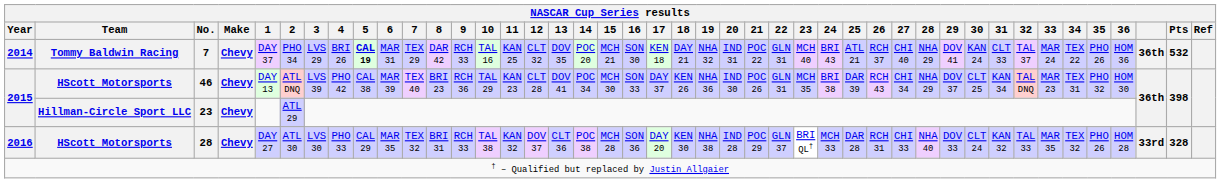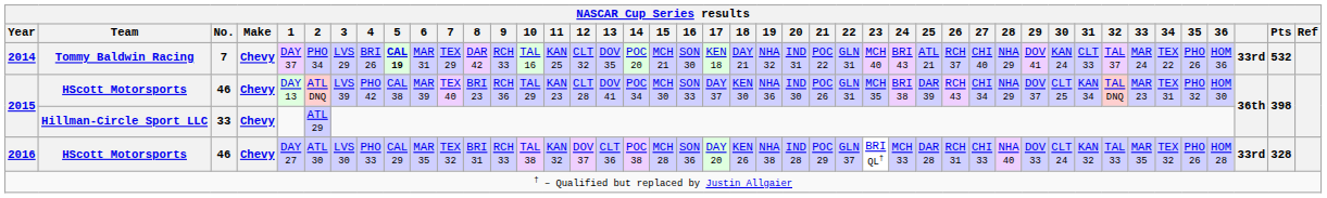2014 | column 41: 36th -> 33rd
2015 / HScott Motorsports | 18: KEN 26 -> KEN 30
2015 / Hillman-Circle Sport LLC | No.: 23 -> 33
2016 | No.: 28 -> 46
2016 | 18: KEN 30 -> KEN 26
